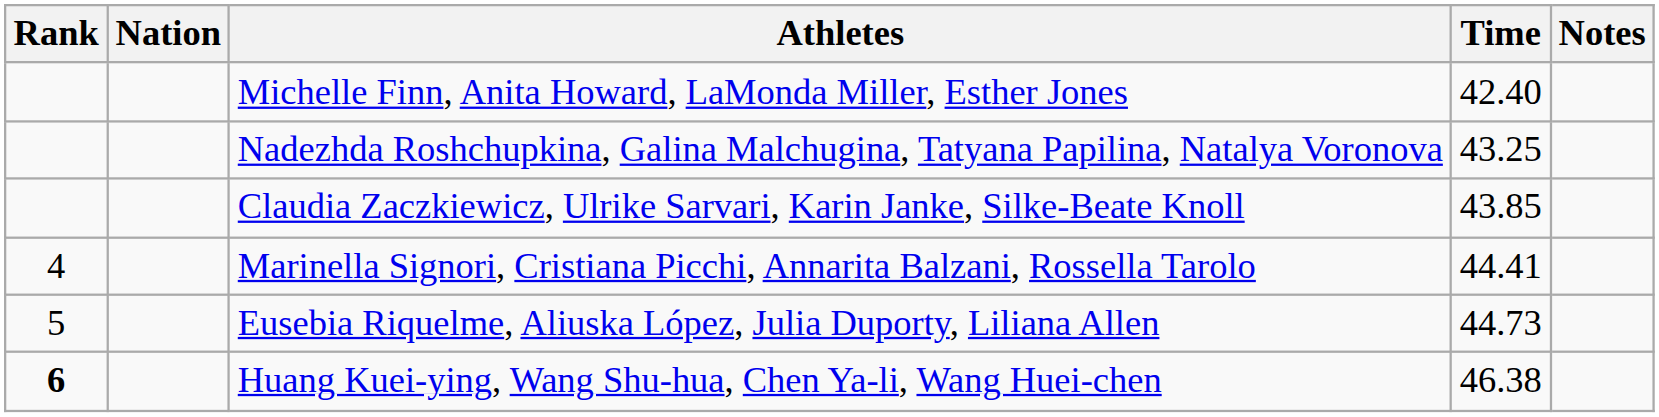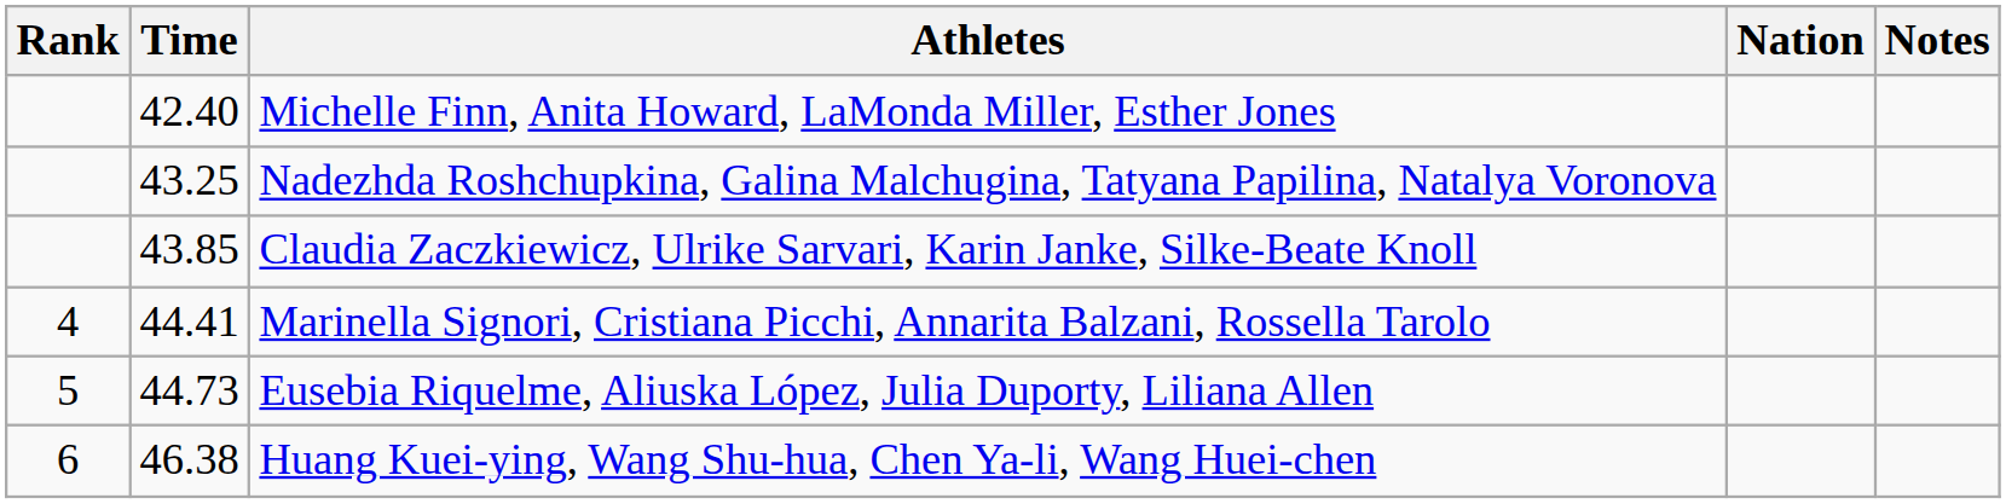columns swapped: Nation <-> Time
Huang Kuei-ying, Wang Shu-hua, Chen Ya-li, Wang Huei-chen | Rank: bold -> normal
